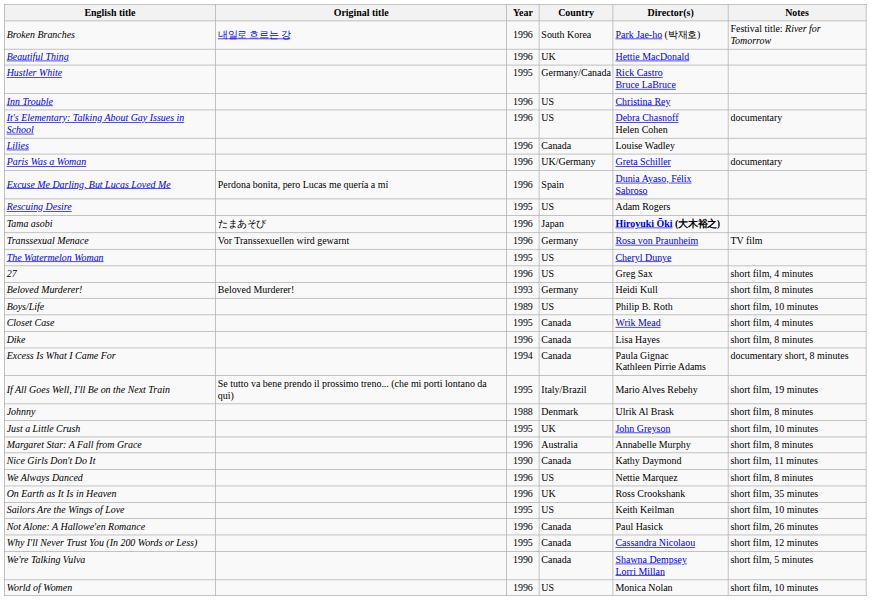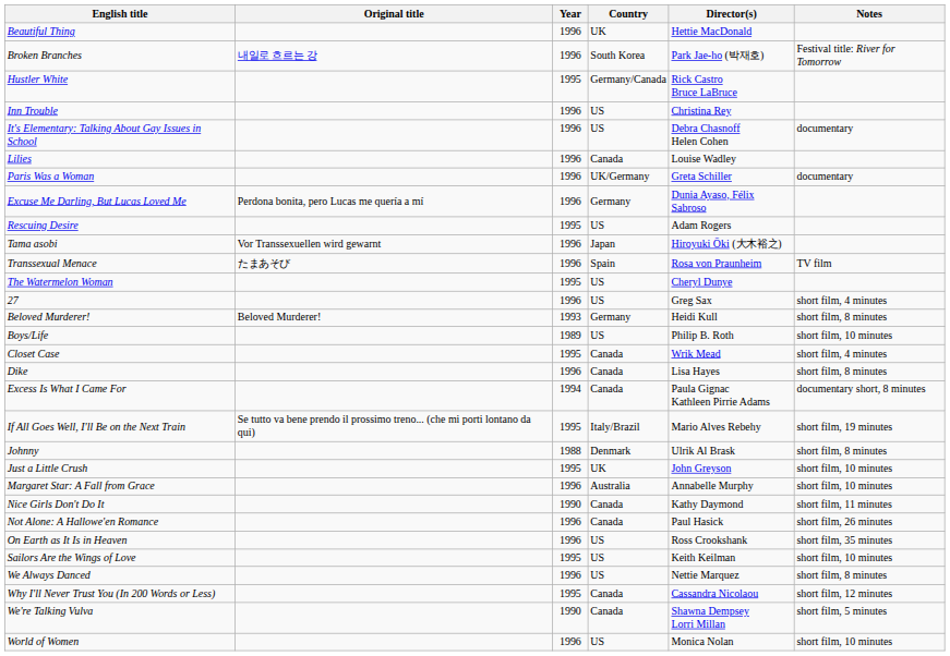rows swapped: Beautiful Thing <-> Broken Branches
Excuse Me Darling, But Lucas Loved Me | Country: Spain -> Germany
Tama asobi | Original title: たまあそび -> Vor Transsexuellen wird gewarnt
Tama asobi | Director(s): bold -> normal
Transsexual Menace | Original title: Vor Transsexuellen wird gewarnt -> たまあそび
Transsexual Menace | Country: Germany -> Spain
Margaret Star: A Fall from Grace | Notes: short film, 8 minutes -> short film, 10 minutes
rows swapped: Not Alone: A Hallowe'en Romance <-> We Always Danced
On Earth as It Is in Heaven | Country: UK -> US
